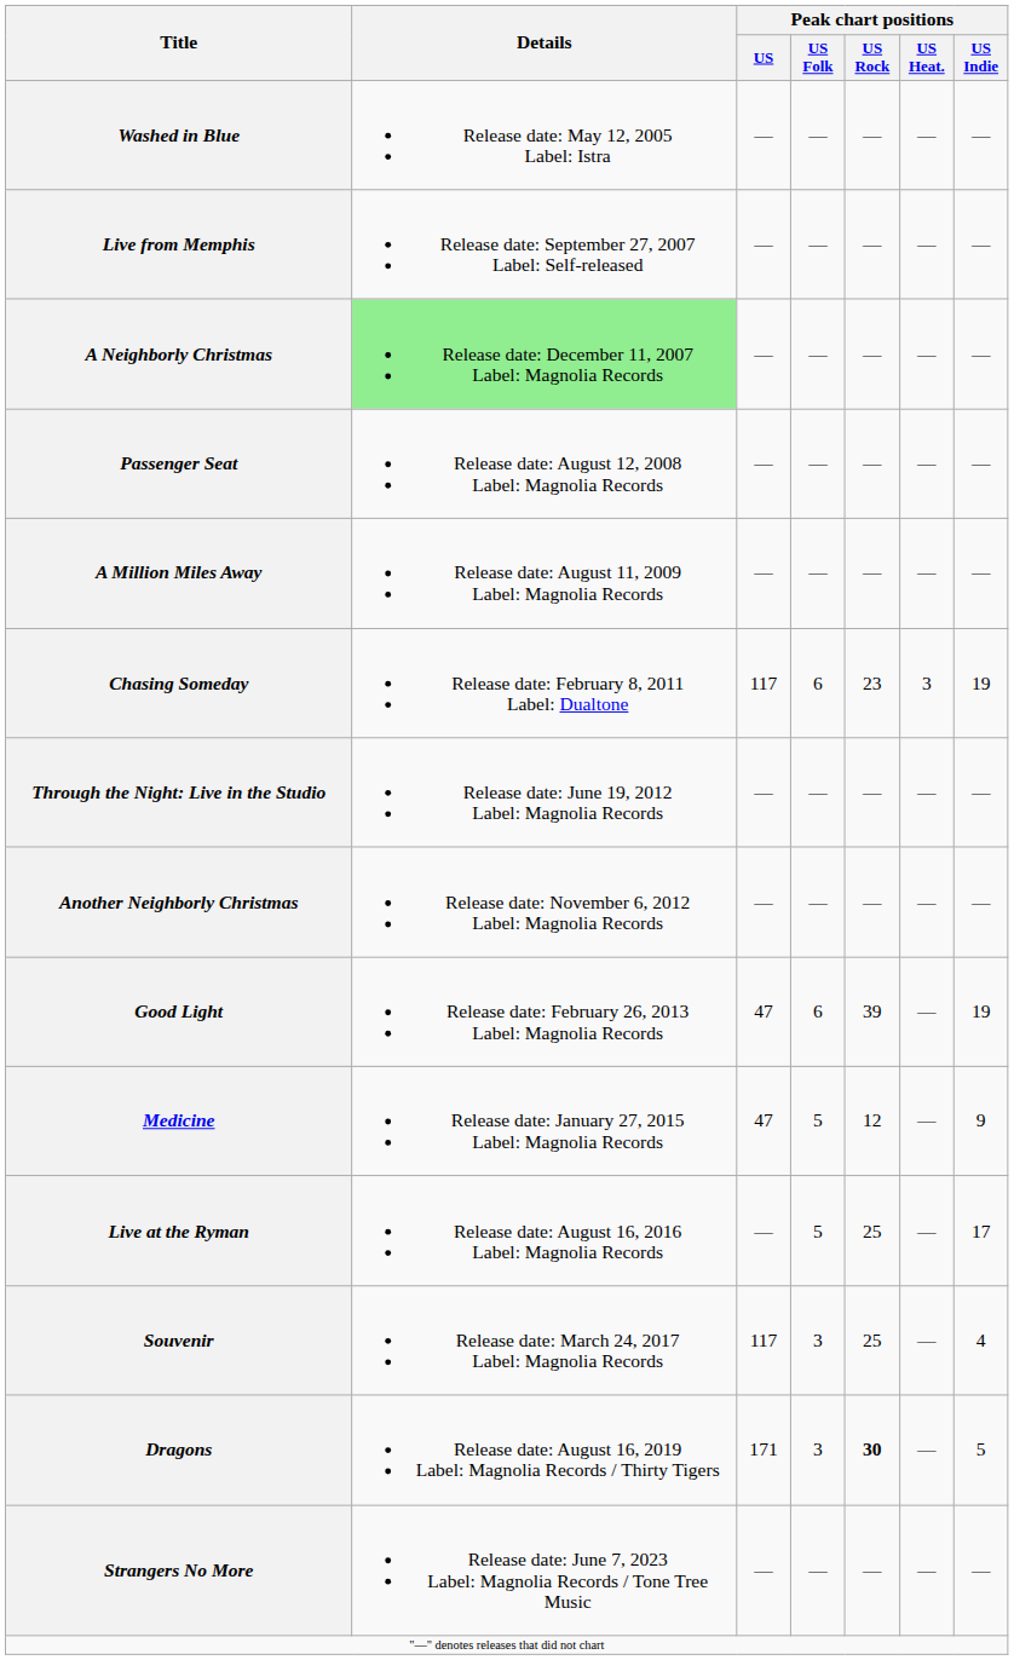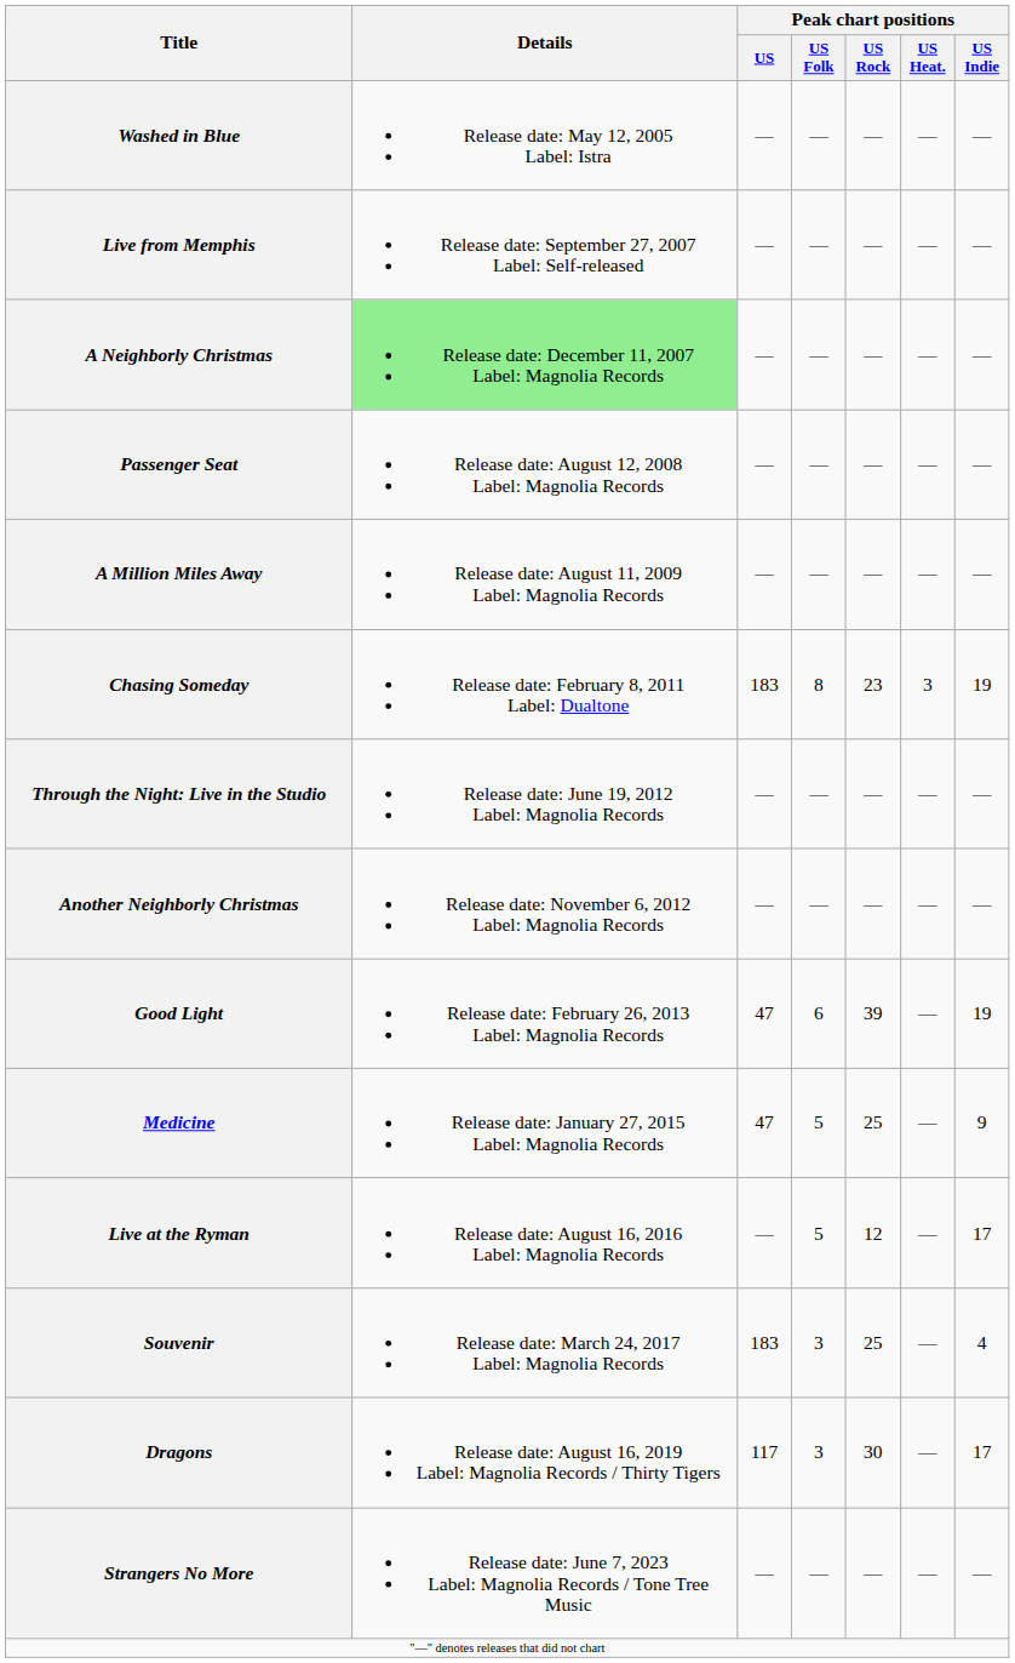Chasing Someday | Peak chart positions / US: 117 -> 183
Chasing Someday | Peak chart positions / US Folk: 6 -> 8
Medicine | Peak chart positions / US Rock: 12 -> 25
Live at the Ryman | Peak chart positions / US Rock: 25 -> 12
Souvenir | Peak chart positions / US: 117 -> 183
Dragons | Peak chart positions / US: 171 -> 117
Dragons | Peak chart positions / US Rock: bold -> normal
Dragons | Peak chart positions / US Indie: 5 -> 17
